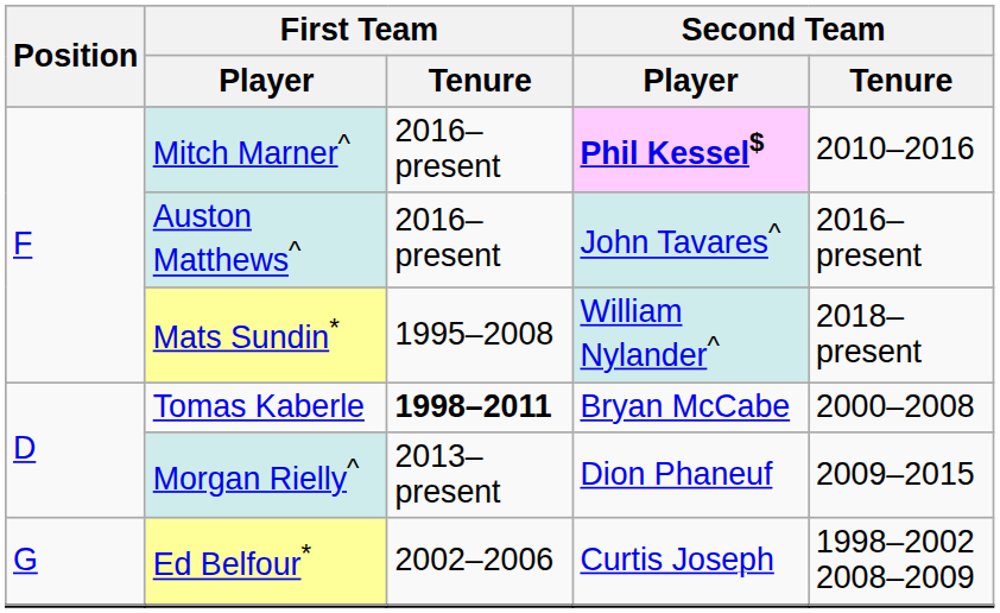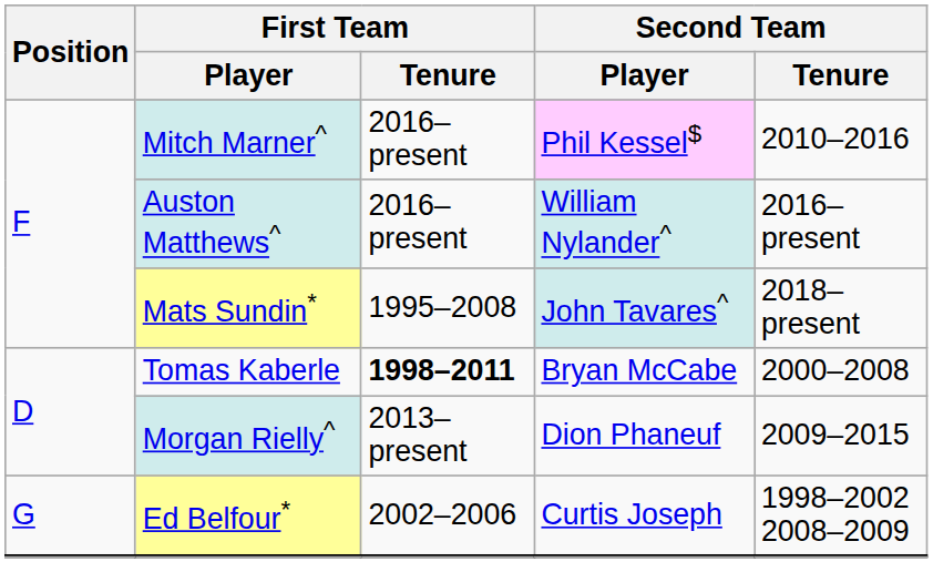Mitch Marner^ | Second Team / Player: bold -> normal
Auston Matthews^ | Second Team / Player: John Tavares^ -> William Nylander^
Mats Sundin* | Second Team / Player: William Nylander^ -> John Tavares^
